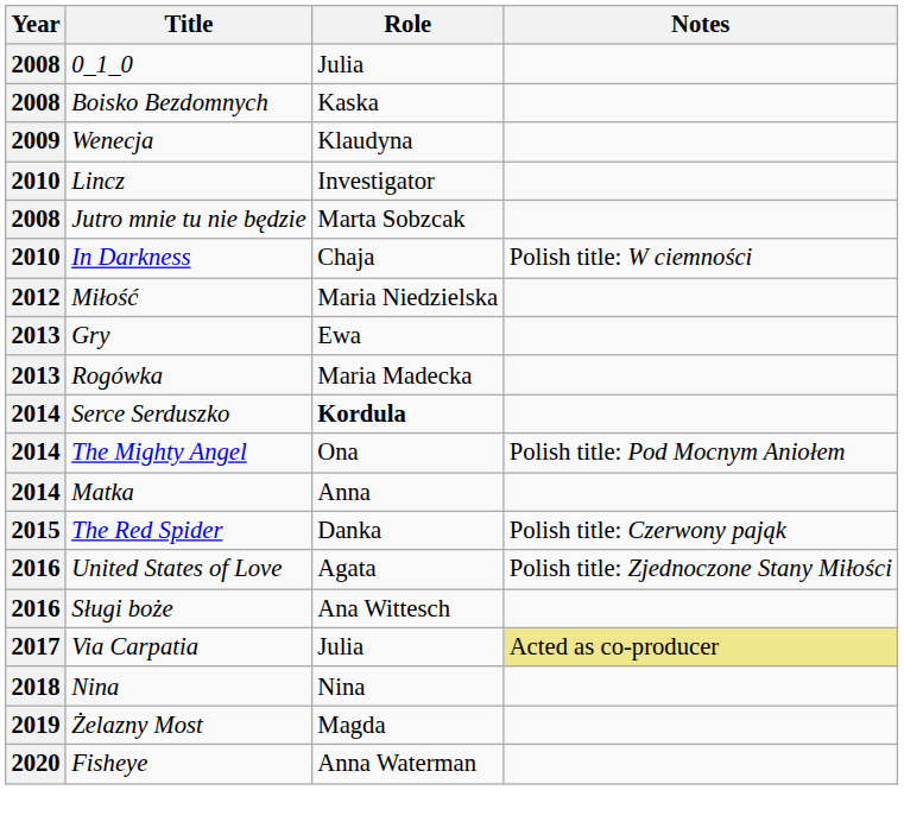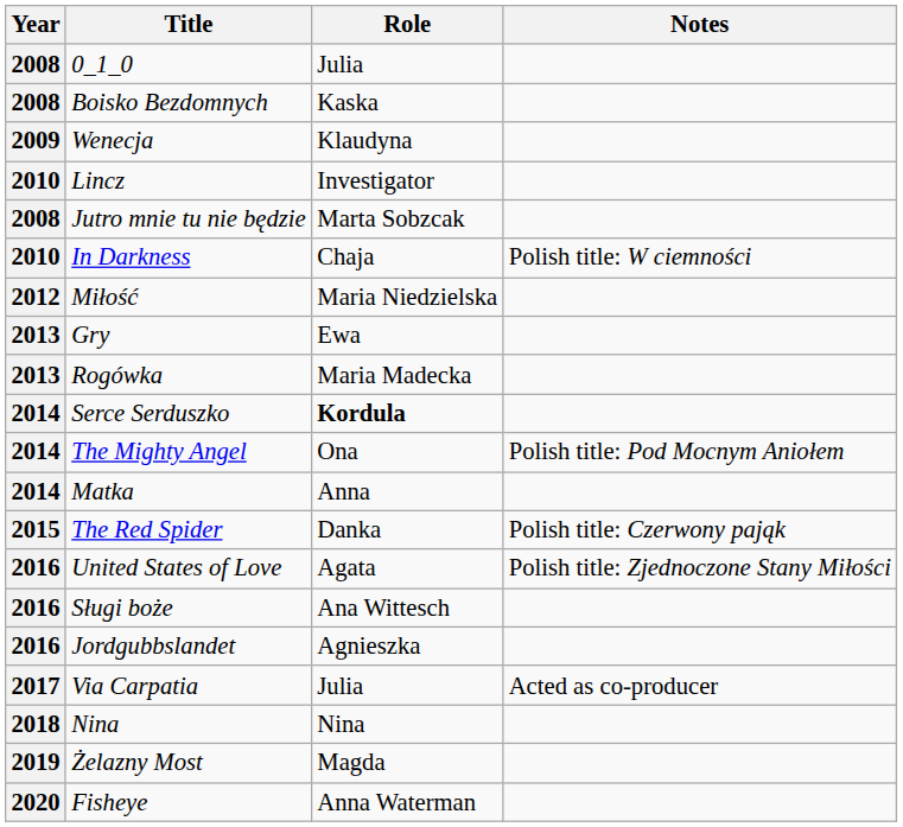+ row: 2016 | Jordgubbslandet | Agnieszka
Via Carpatia | Notes: khaki background -> no background
